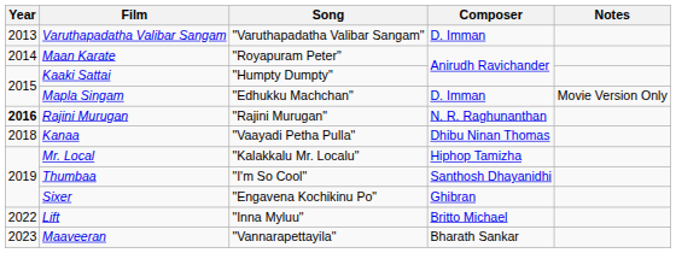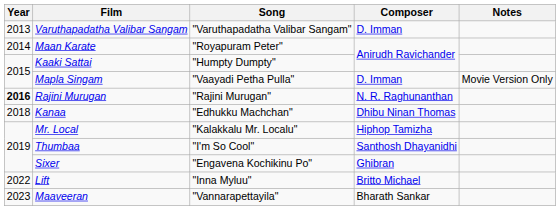Mapla Singam | Song: "Edhukku Machchan" -> "Vaayadi Petha Pulla"
Kanaa | Song: "Vaayadi Petha Pulla" -> "Edhukku Machchan"
